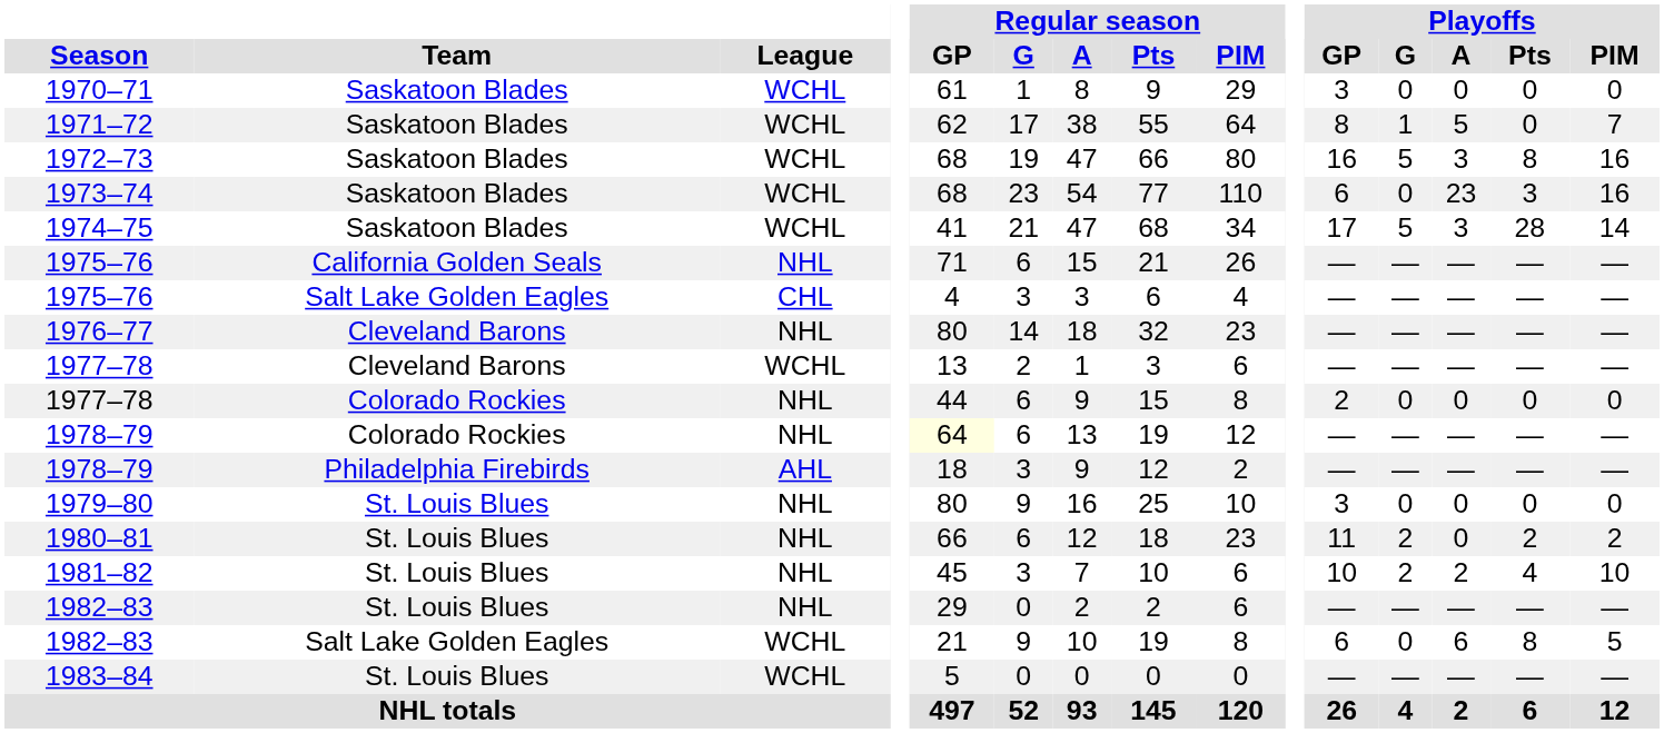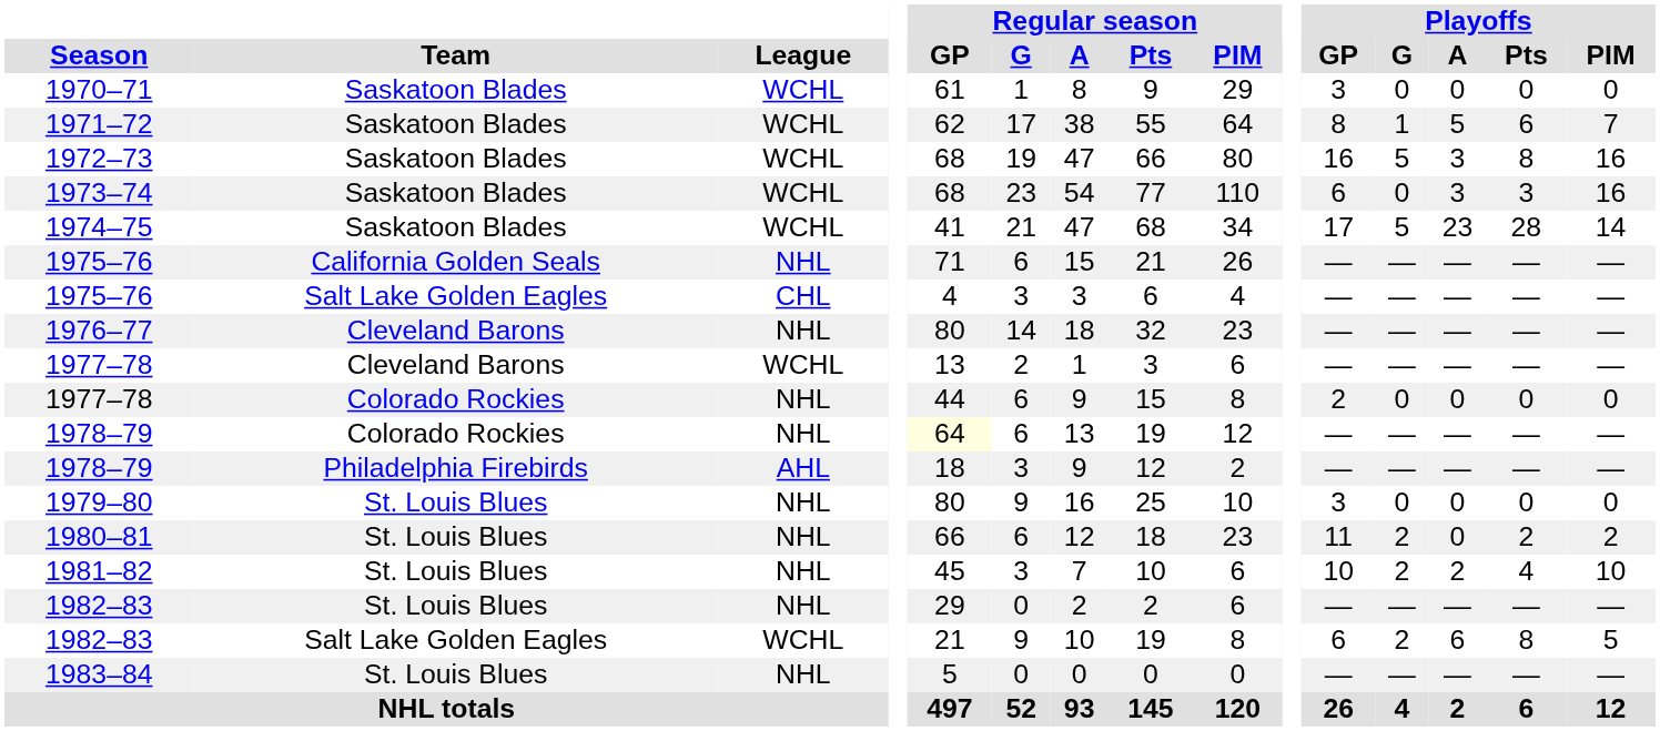1971–72 | Playoffs / Pts: 0 -> 6
1973–74 | Playoffs / A: 23 -> 3
1974–75 | Playoffs / A: 3 -> 23
1982–83 / Salt Lake Golden Eagles | Playoffs / G: 0 -> 2
1983–84 | League: WCHL -> NHL
